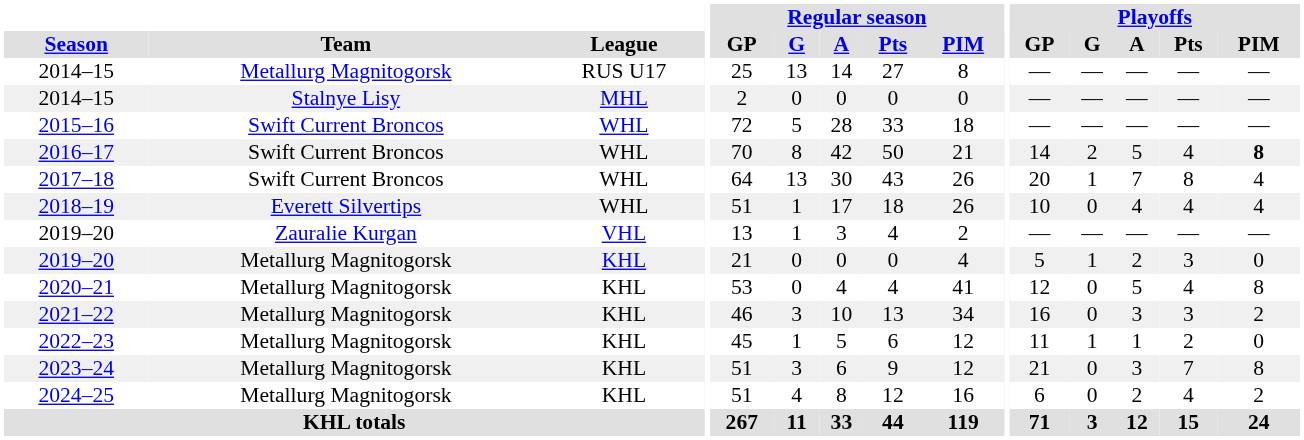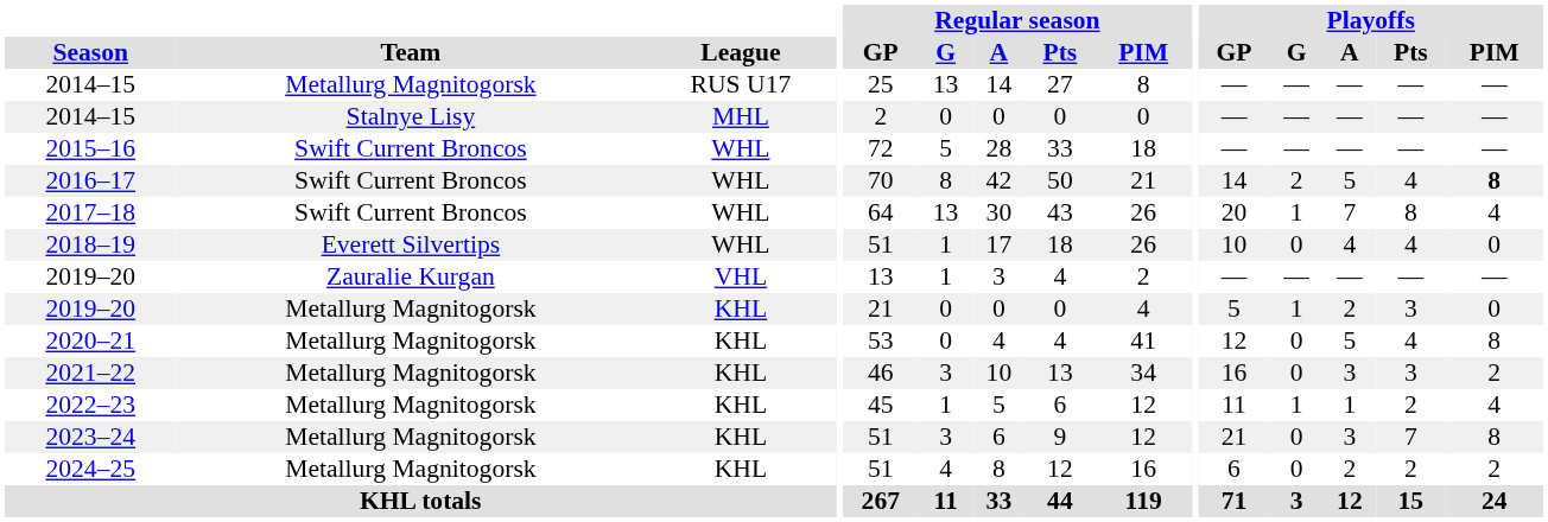2018–19 | Playoffs / PIM: 4 -> 0
2022–23 | Playoffs / PIM: 0 -> 4
2024–25 | Playoffs / Pts: 4 -> 2
